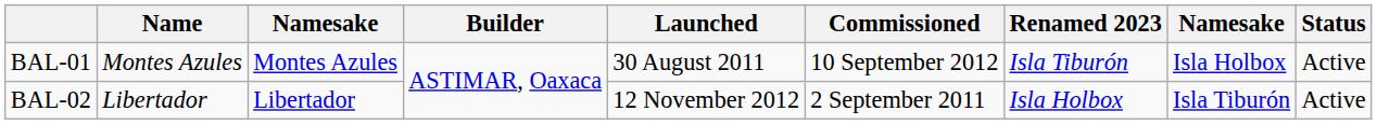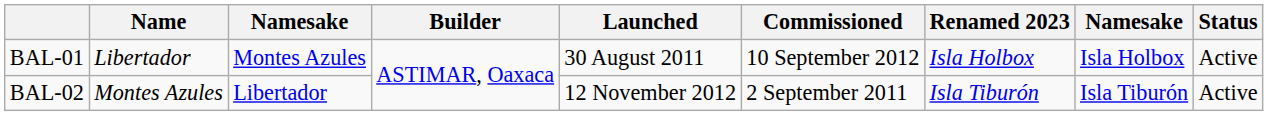BAL-01 | Name: Montes Azules -> Libertador
BAL-01 | Renamed 2023: Isla Tiburón -> Isla Holbox
BAL-02 | Name: Libertador -> Montes Azules
BAL-02 | Renamed 2023: Isla Holbox -> Isla Tiburón
